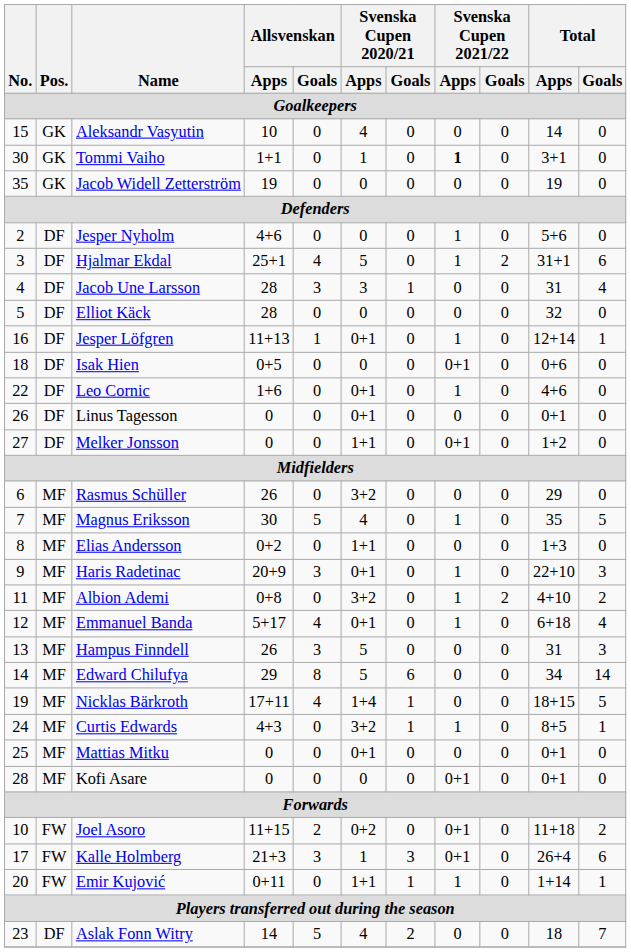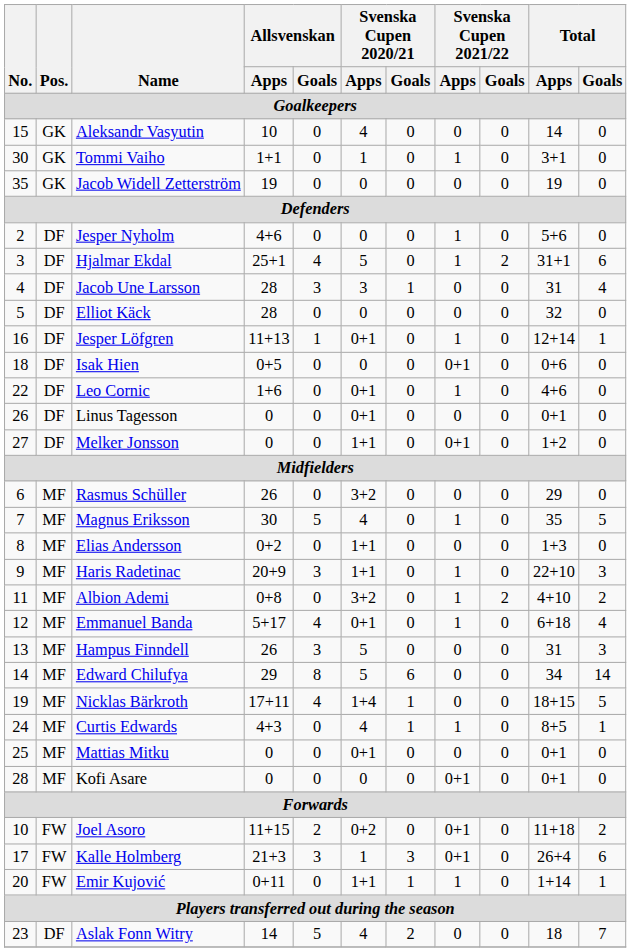Tommi Vaiho | Svenska Cupen 2021/22 / Apps: bold -> normal
Haris Radetinac | Svenska Cupen 2020/21 / Apps: 0+1 -> 1+1
Curtis Edwards | Svenska Cupen 2020/21 / Apps: 3+2 -> 4
